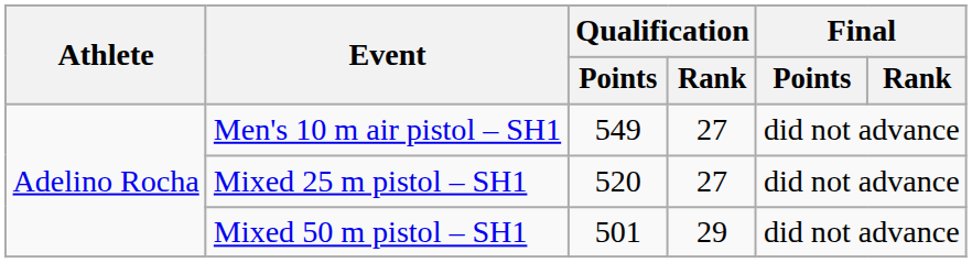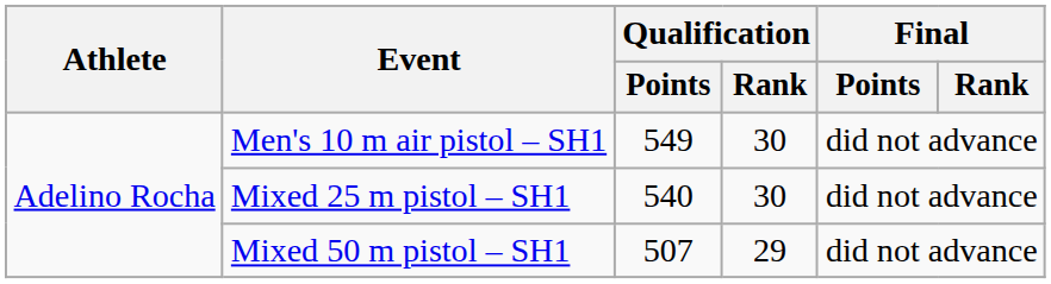Men's 10 m air pistol – SH1 | Qualification / Rank: 27 -> 30
Mixed 25 m pistol – SH1 | Qualification / Points: 520 -> 540
Mixed 25 m pistol – SH1 | Qualification / Rank: 27 -> 30
Mixed 50 m pistol – SH1 | Qualification / Points: 501 -> 507
